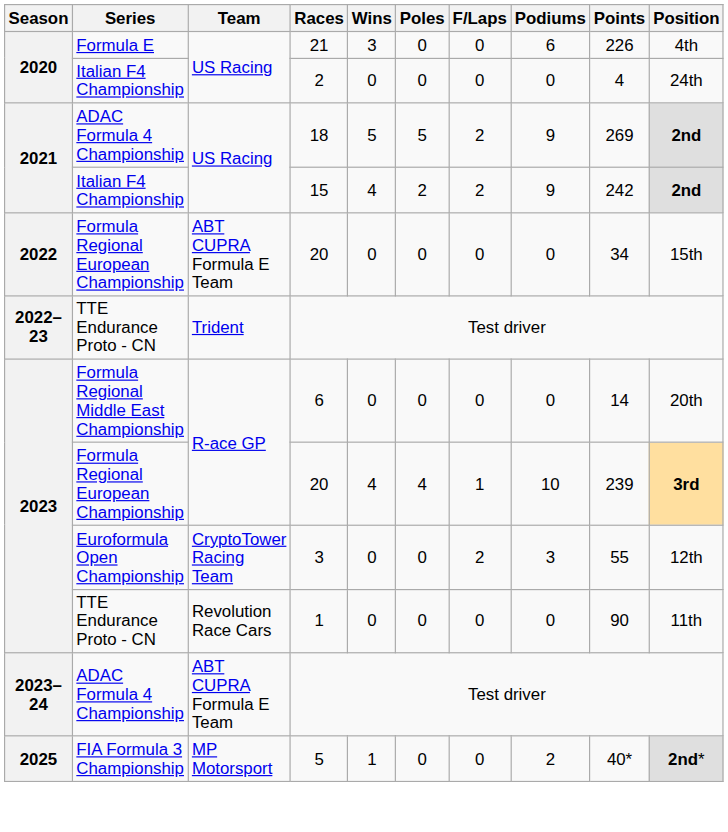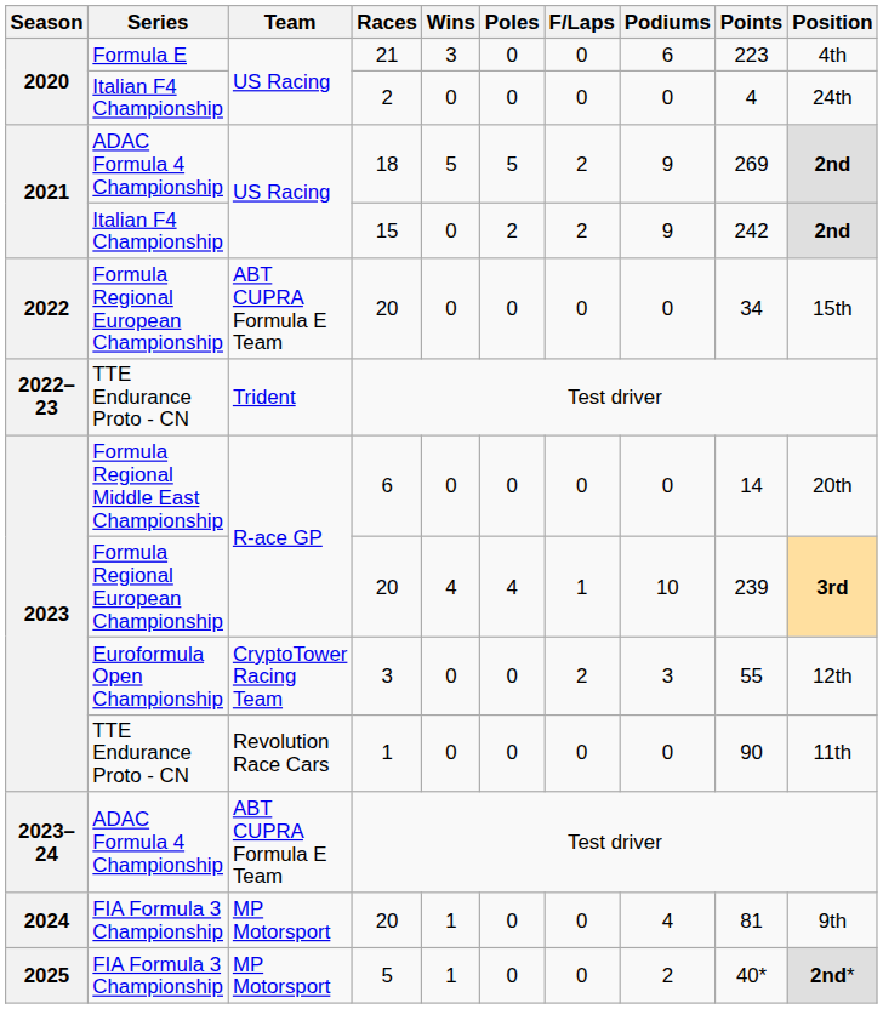21 | Points: 226 -> 223
15 | Wins: 4 -> 0
+ row: 2024 | FIA Formula 3 Championship | MP Motorsport | 20 | 1 | 0 | 0 | 4 | 81 | 9th
